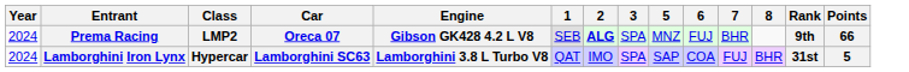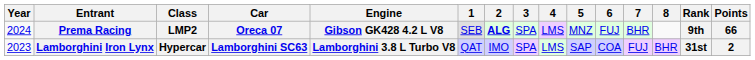+ column: 4 | LMS | LMS
Lamborghini Iron Lynx | Year: 2024 -> 2023
Lamborghini Iron Lynx | Points: 5 -> 2
